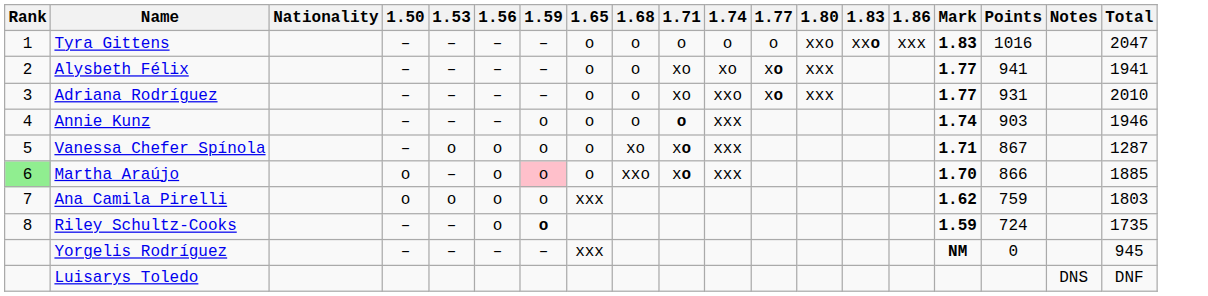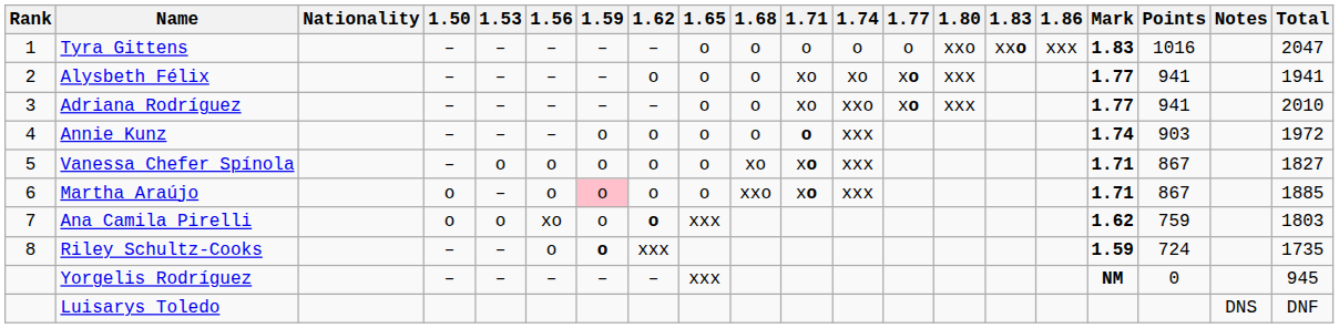+ column: 1.62 | – | o | – | o | o | o | o | xxx | –
Adriana Rodríguez | Points: 931 -> 941
Annie Kunz | Total: 1946 -> 1972
Vanessa Chefer Spínola | Total: 1287 -> 1827
Martha Araújo | Rank: lightgreen background -> no background
Martha Araújo | Mark: 1.70 -> 1.71
Martha Araújo | Points: 866 -> 867
Ana Camila Pirelli | 1.56: o -> xo
